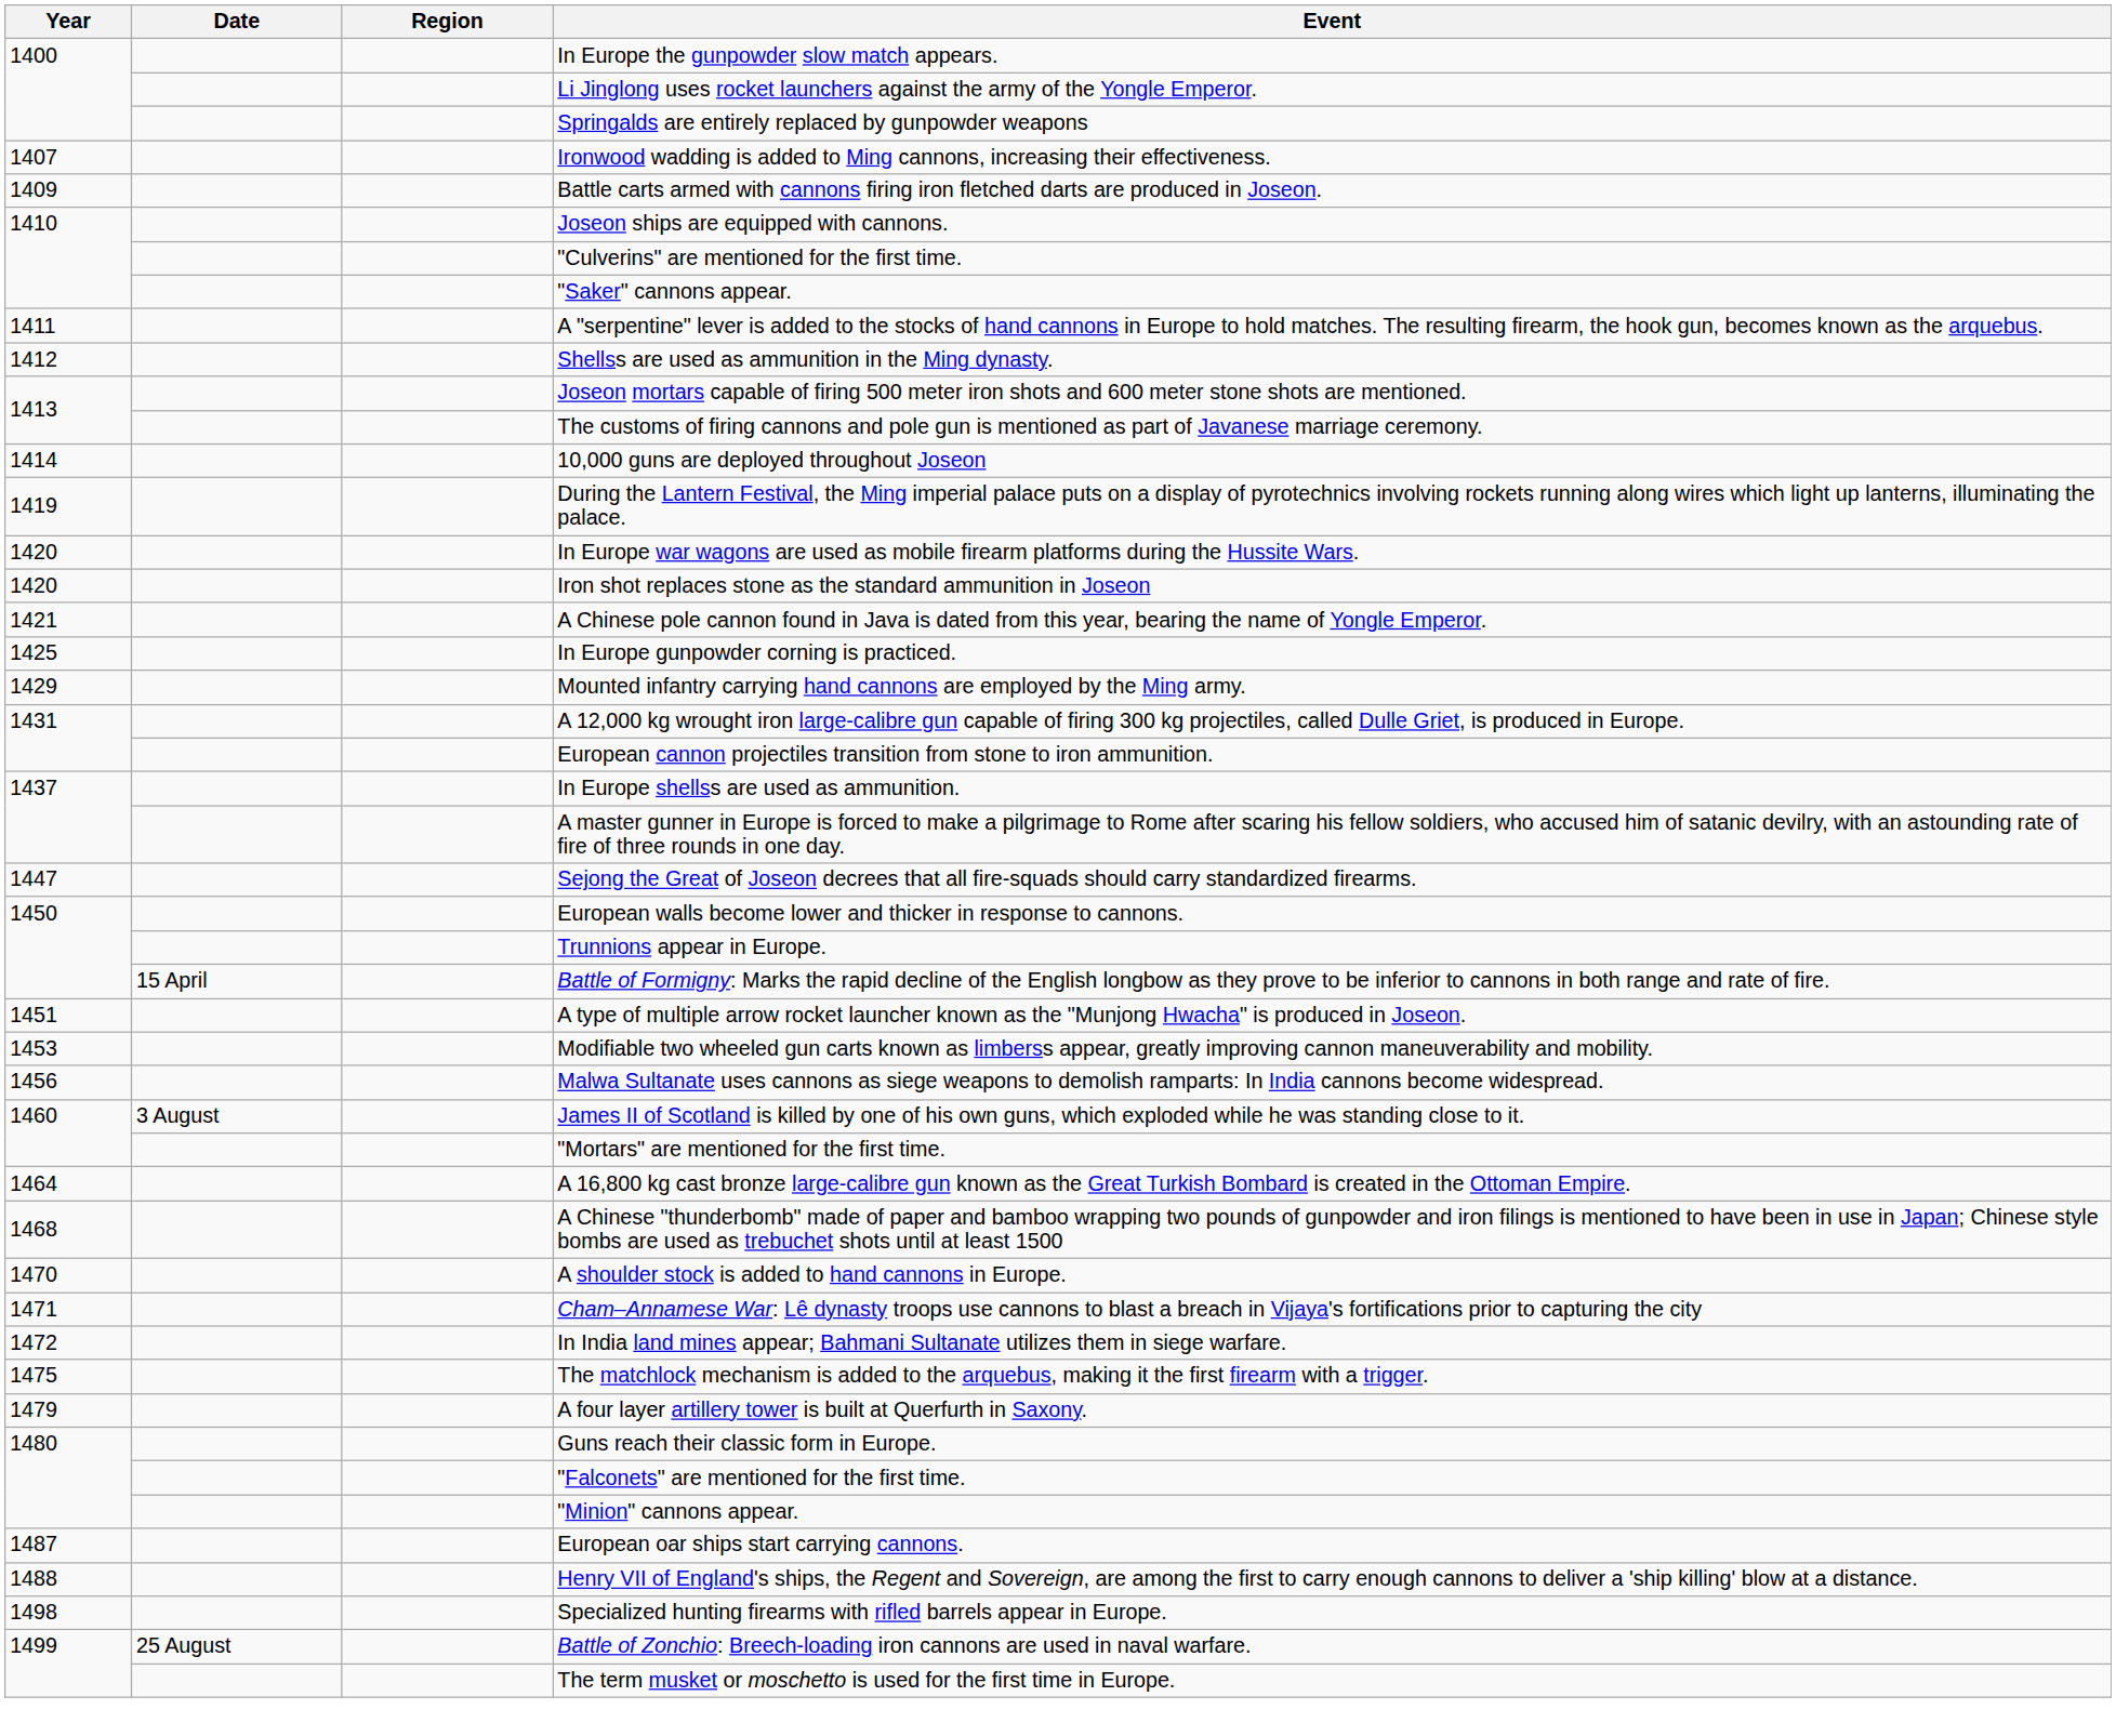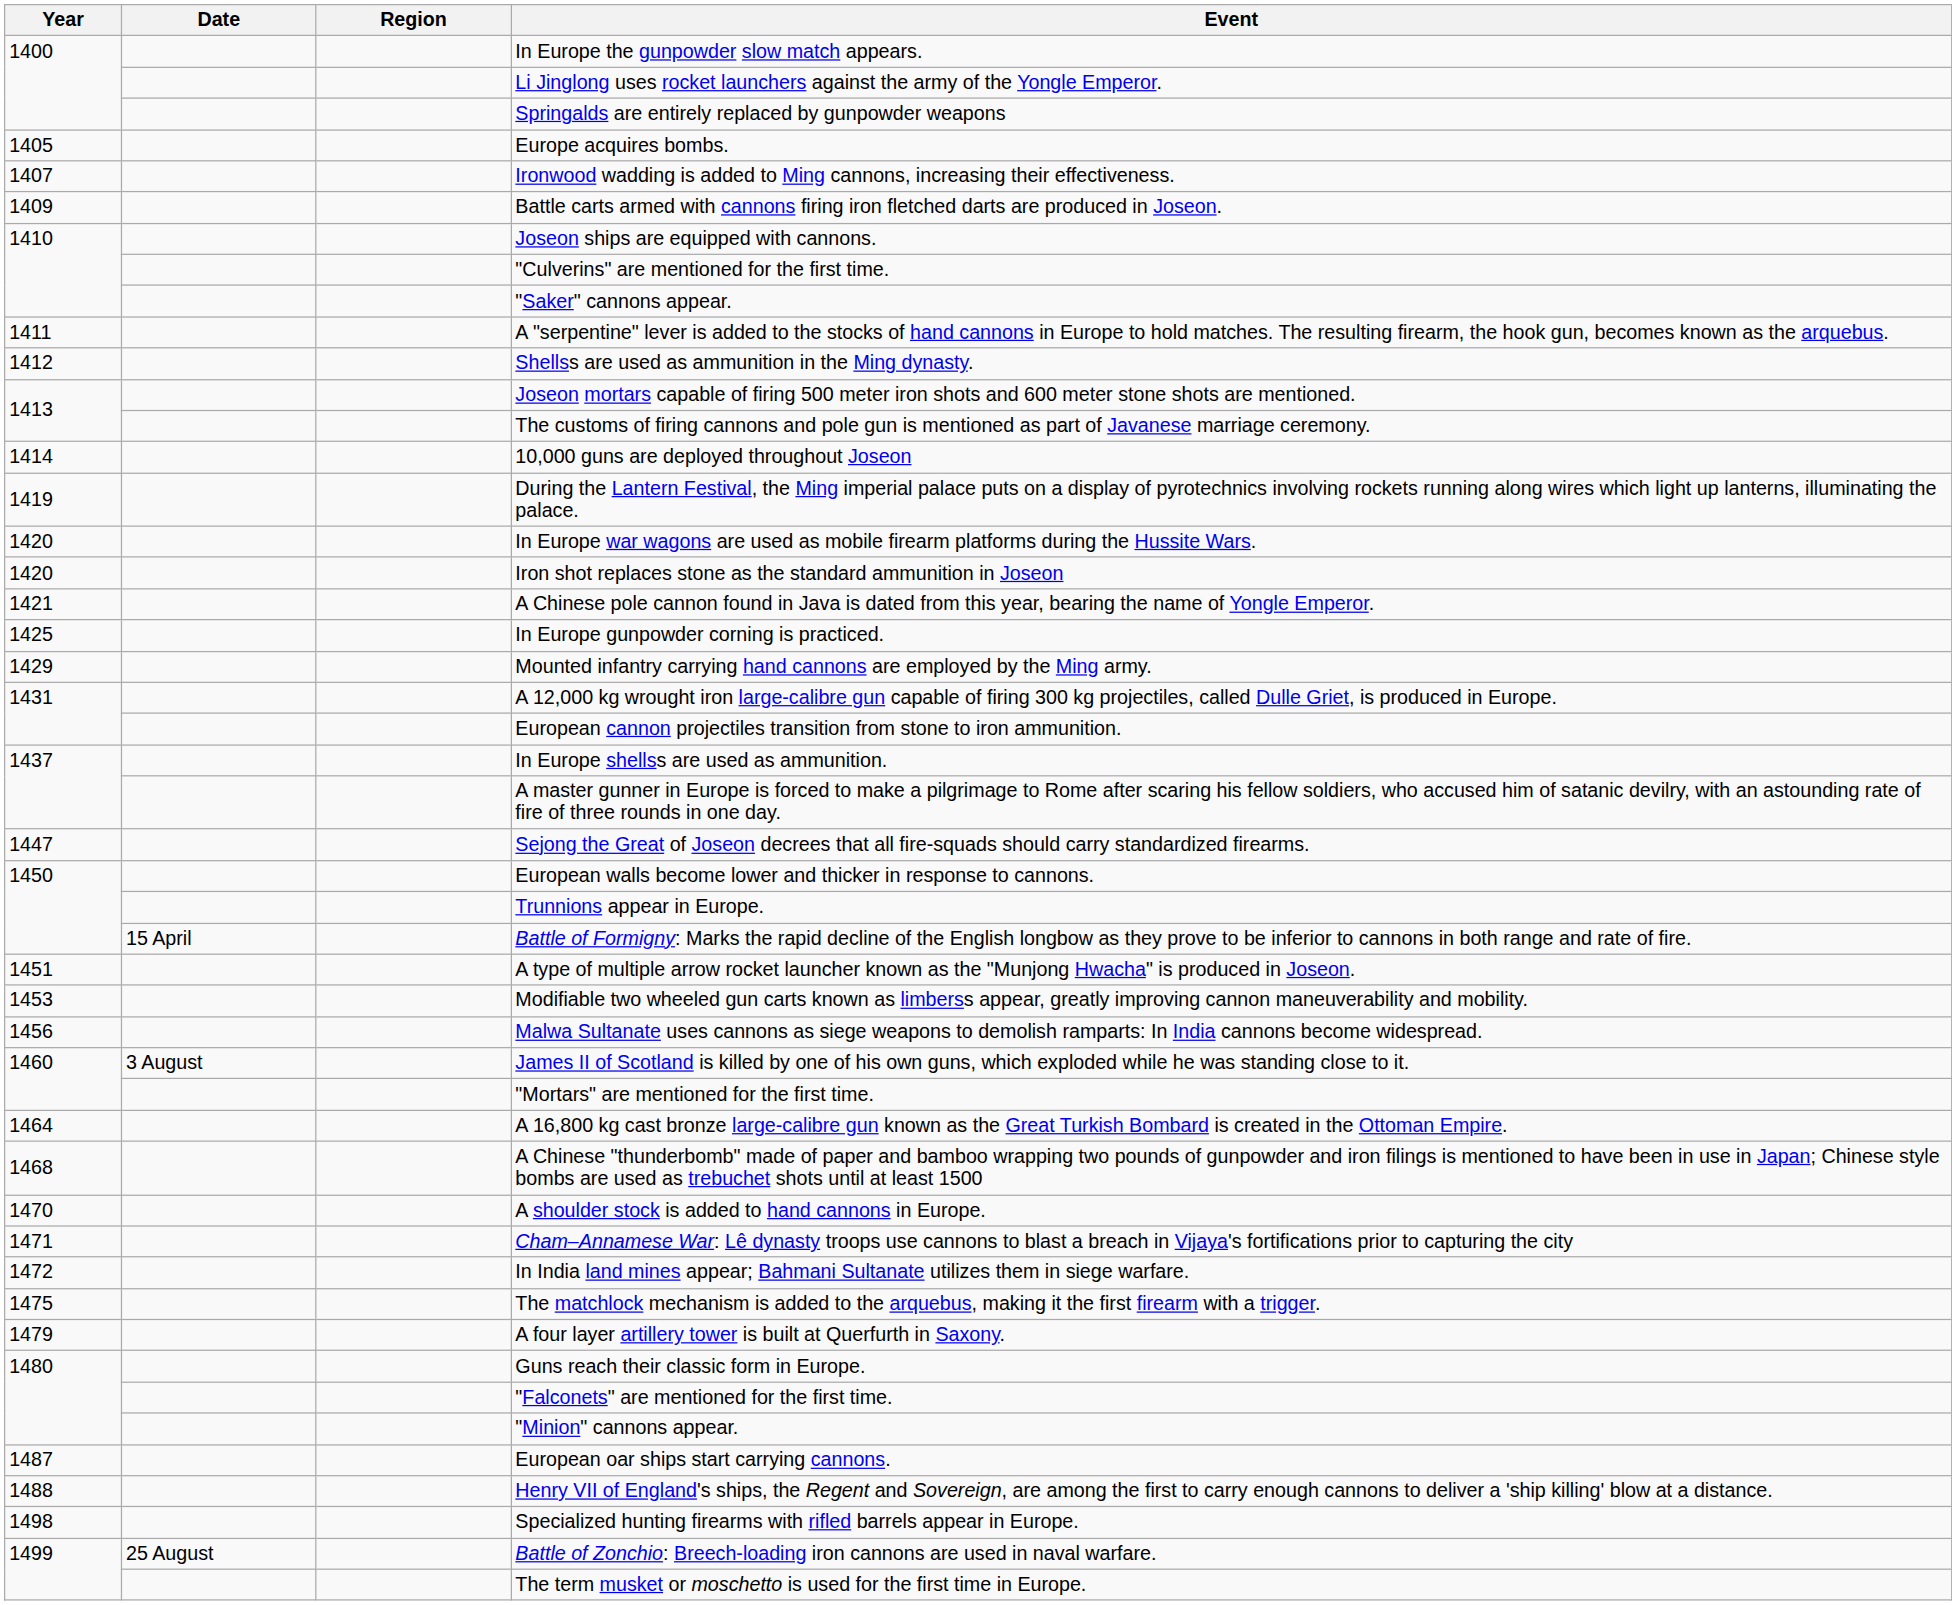+ row: 1405 | Europe acquires bombs.
